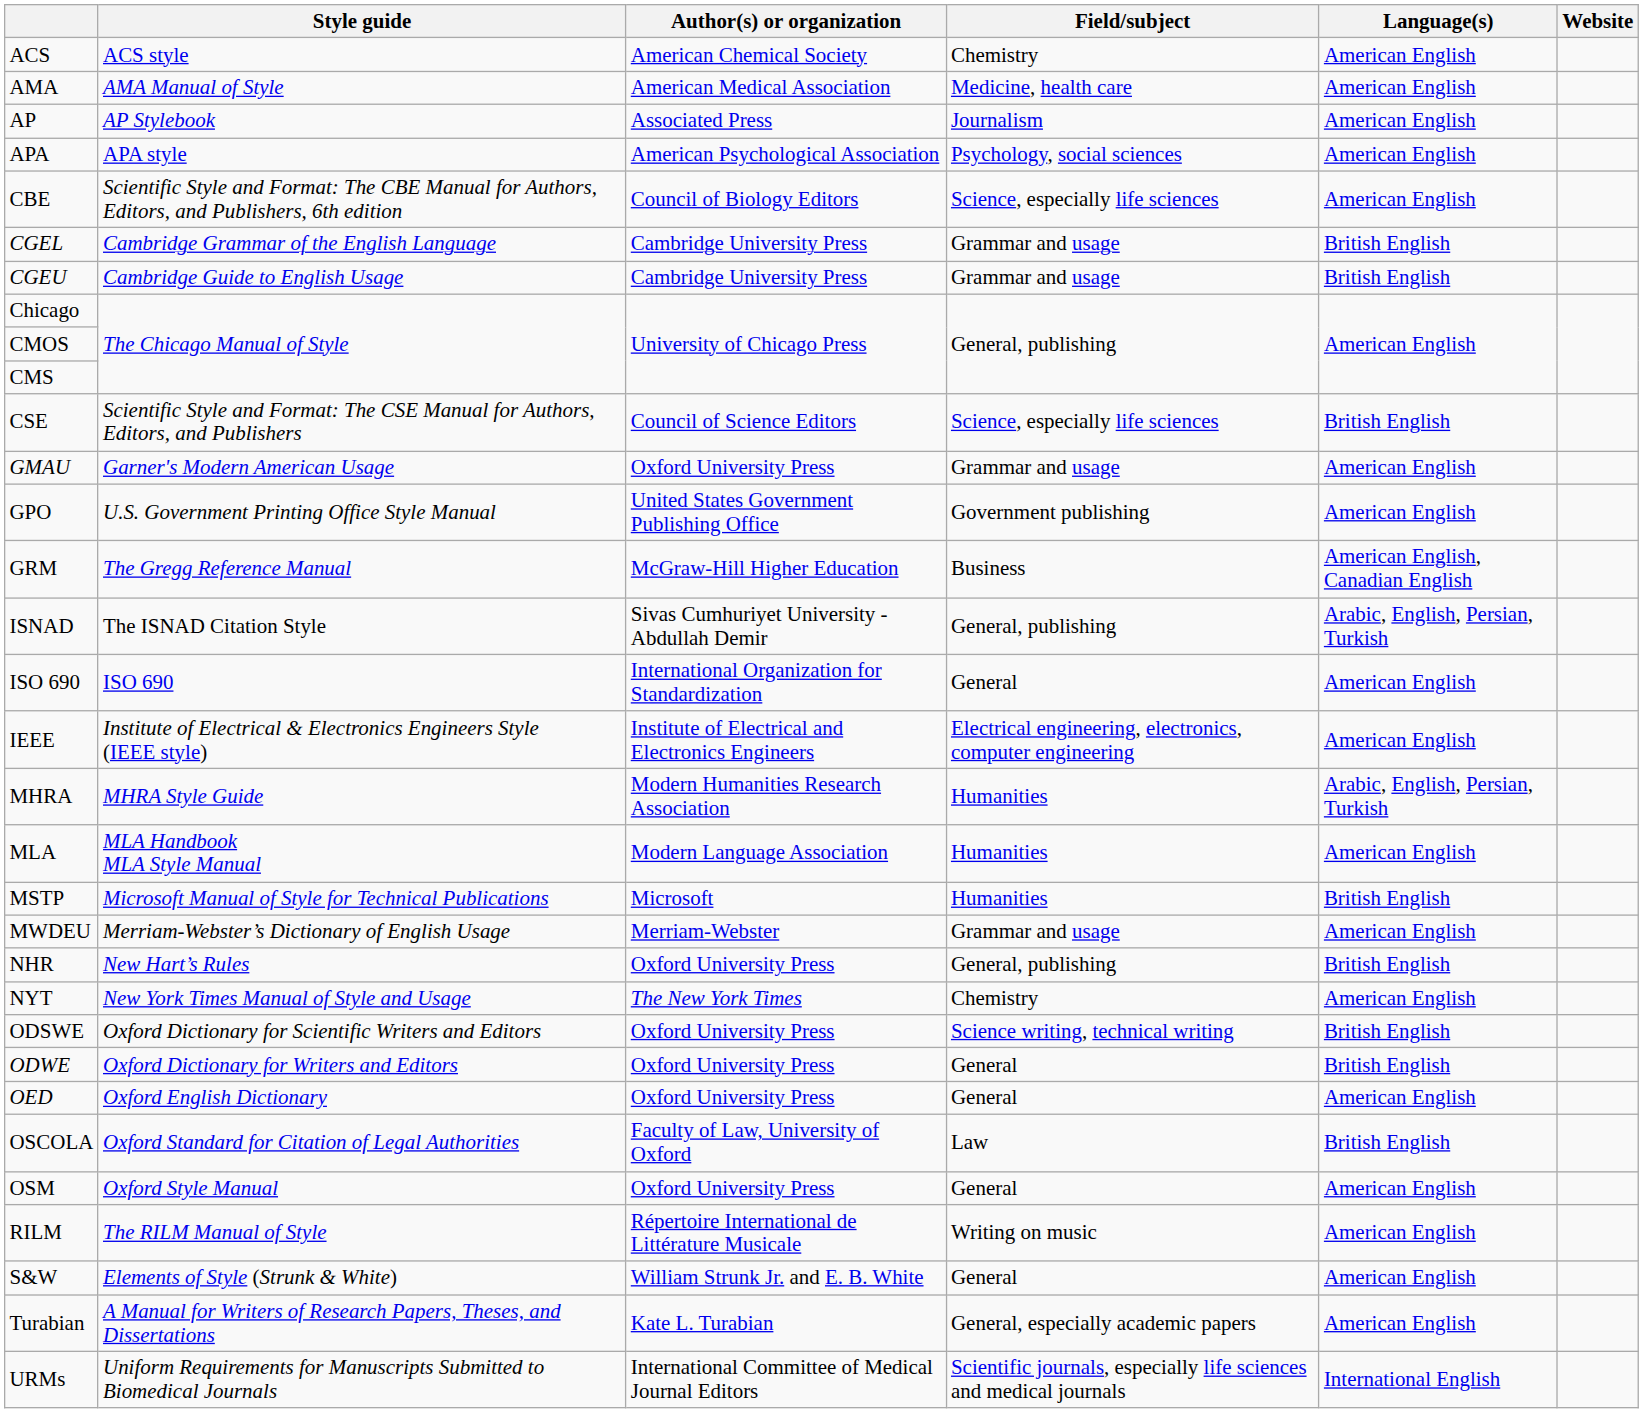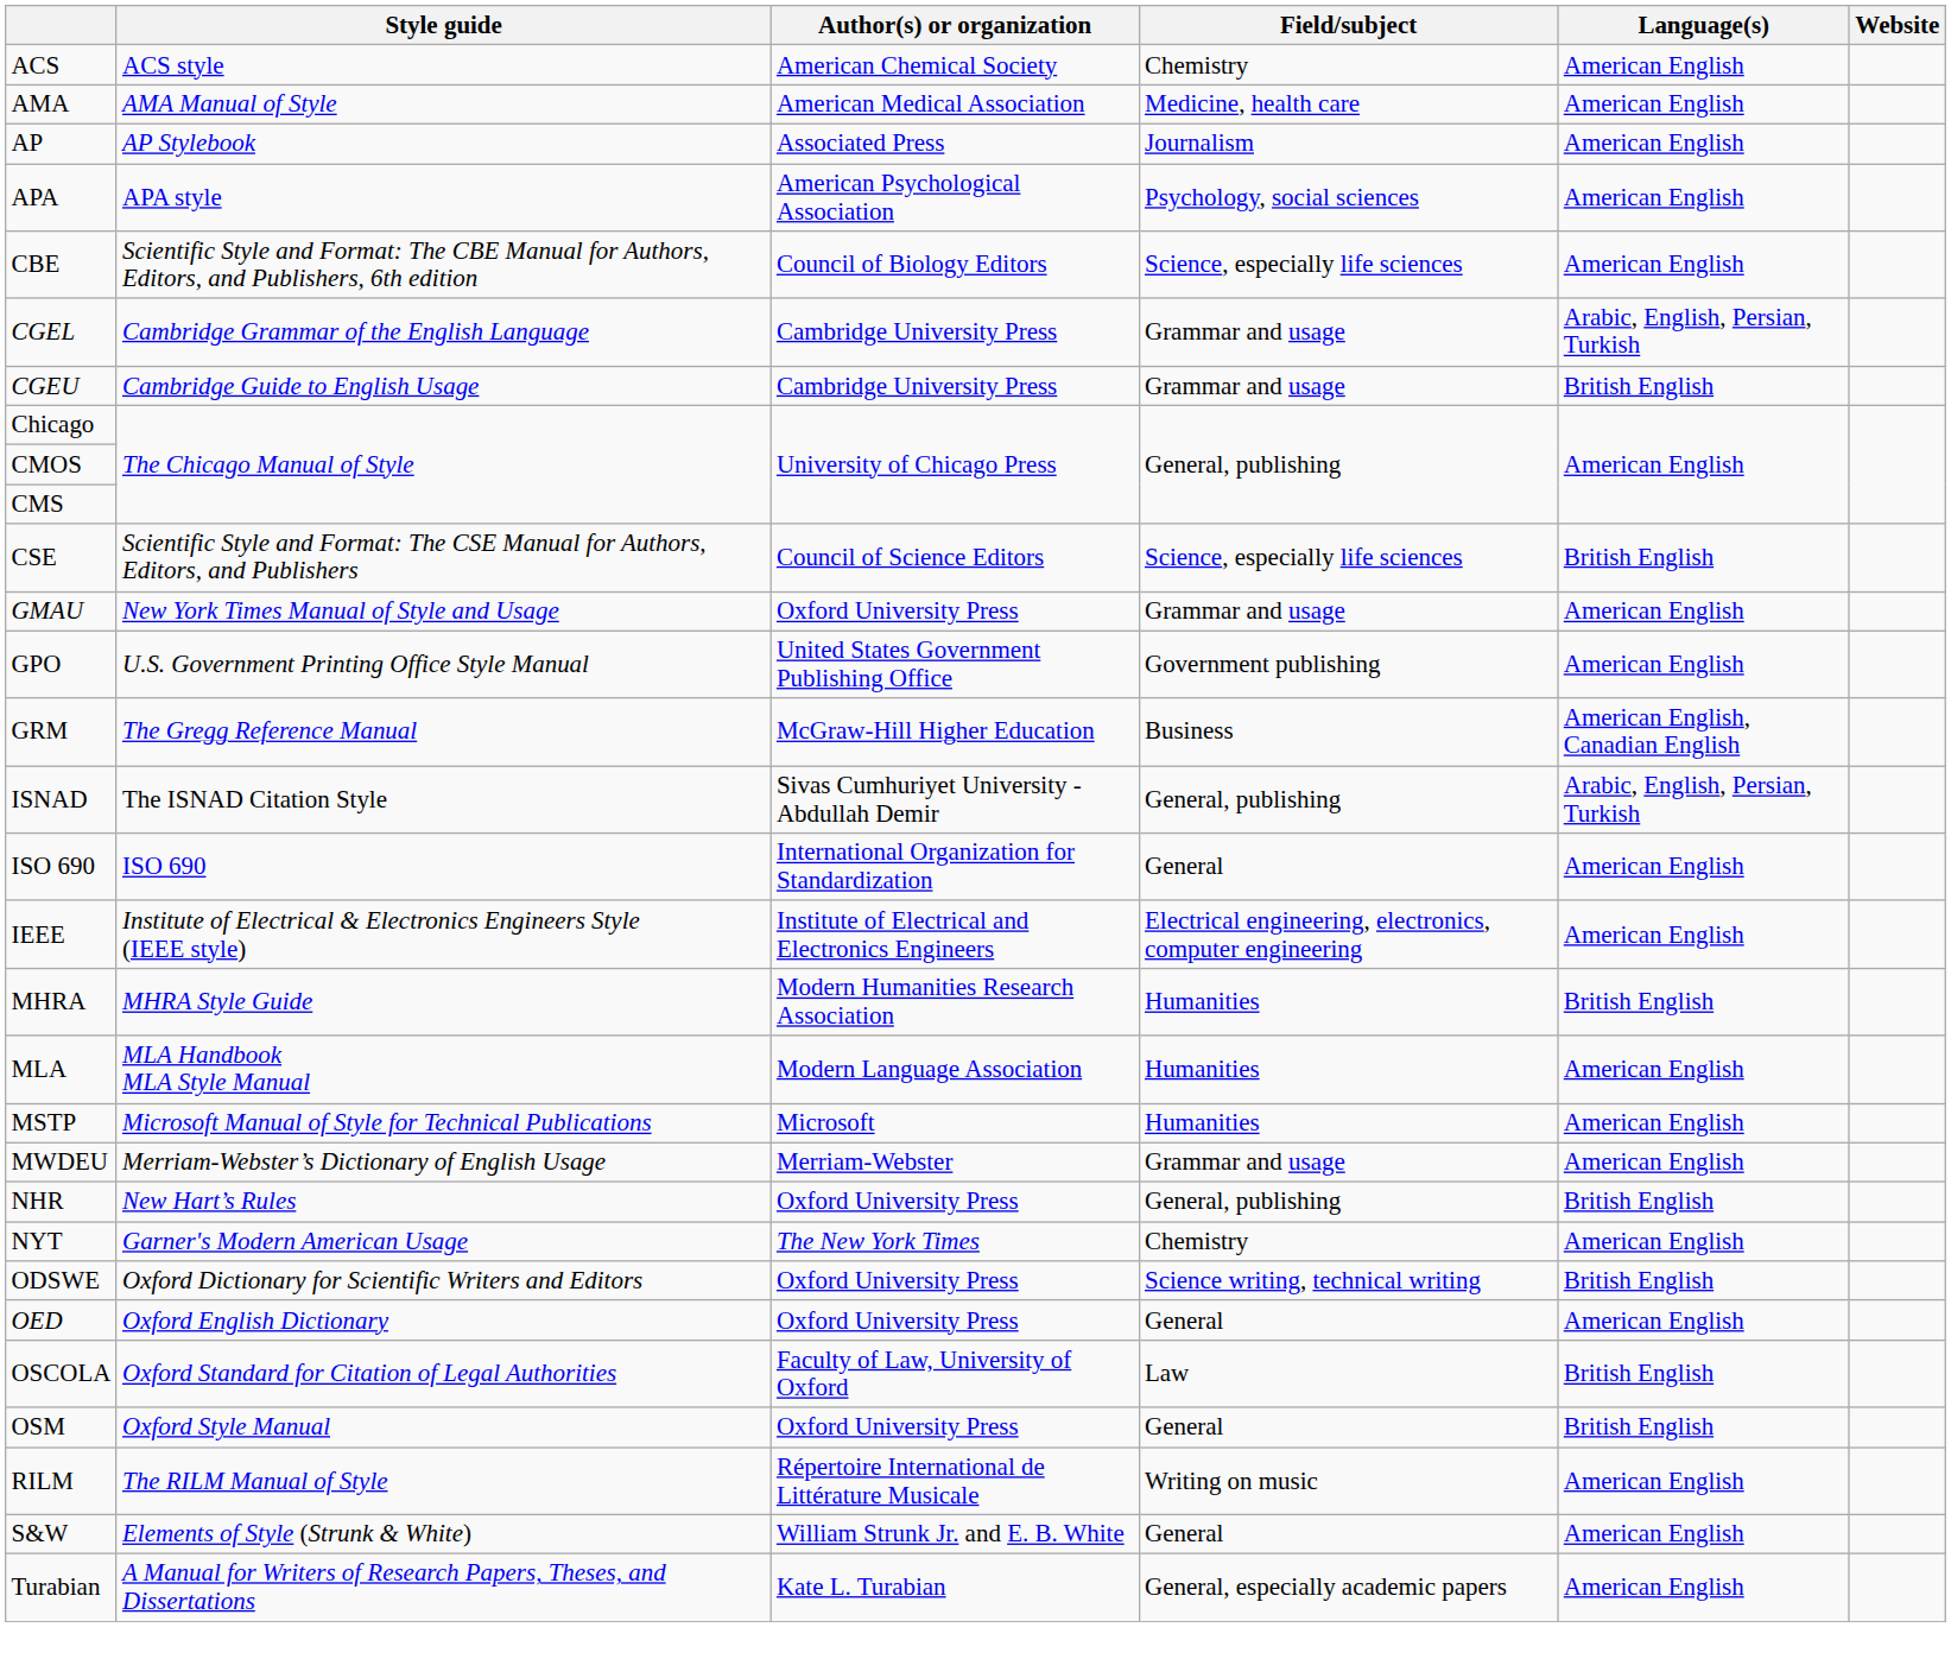CGEL | Language(s): British English -> Arabic, English, Persian, Turkish
GMAU | Style guide: Garner's Modern American Usage -> New York Times Manual of Style and Usage
MHRA | Language(s): Arabic, English, Persian, Turkish -> British English
MSTP | Language(s): British English -> American English
NYT | Style guide: New York Times Manual of Style and Usage -> Garner's Modern American Usage
- row: ODWE | Oxford Dictionary for Writers and Editors | Oxford University Press | General | British English
OSM | Language(s): American English -> British English
- row: URMs | Uniform Requirements for Manuscripts Submitted to Biomedical Journals | International Committee of Medical Journal Editors | Scientific journals, especially life sciences and medical journals | International English
